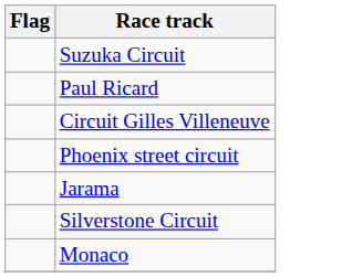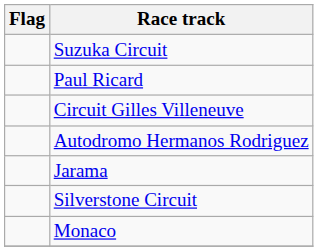+ row: Autodromo Hermanos Rodriguez
- row: Phoenix street circuit
